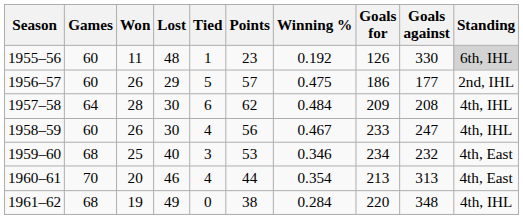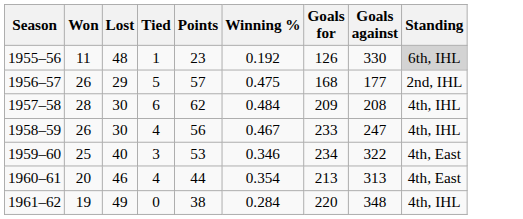- column: Games | 60 | 60 | 64 | 60 | 68 | 70 | 68
1956–57 | Goals for: 186 -> 168
1959–60 | Goals against: 232 -> 322
